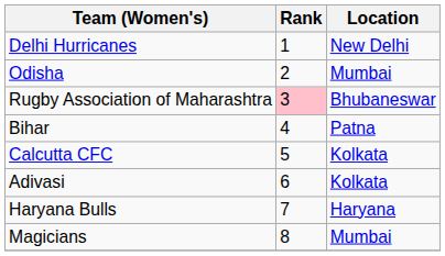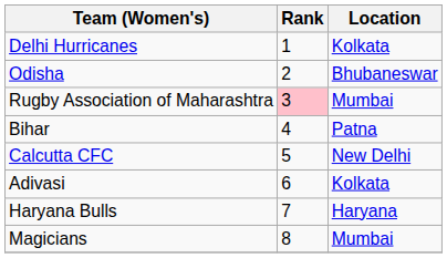Delhi Hurricanes | Location: New Delhi -> Kolkata
Odisha | Location: Mumbai -> Bhubaneswar
Rugby Association of Maharashtra | Location: Bhubaneswar -> Mumbai
Calcutta CFC | Location: Kolkata -> New Delhi
